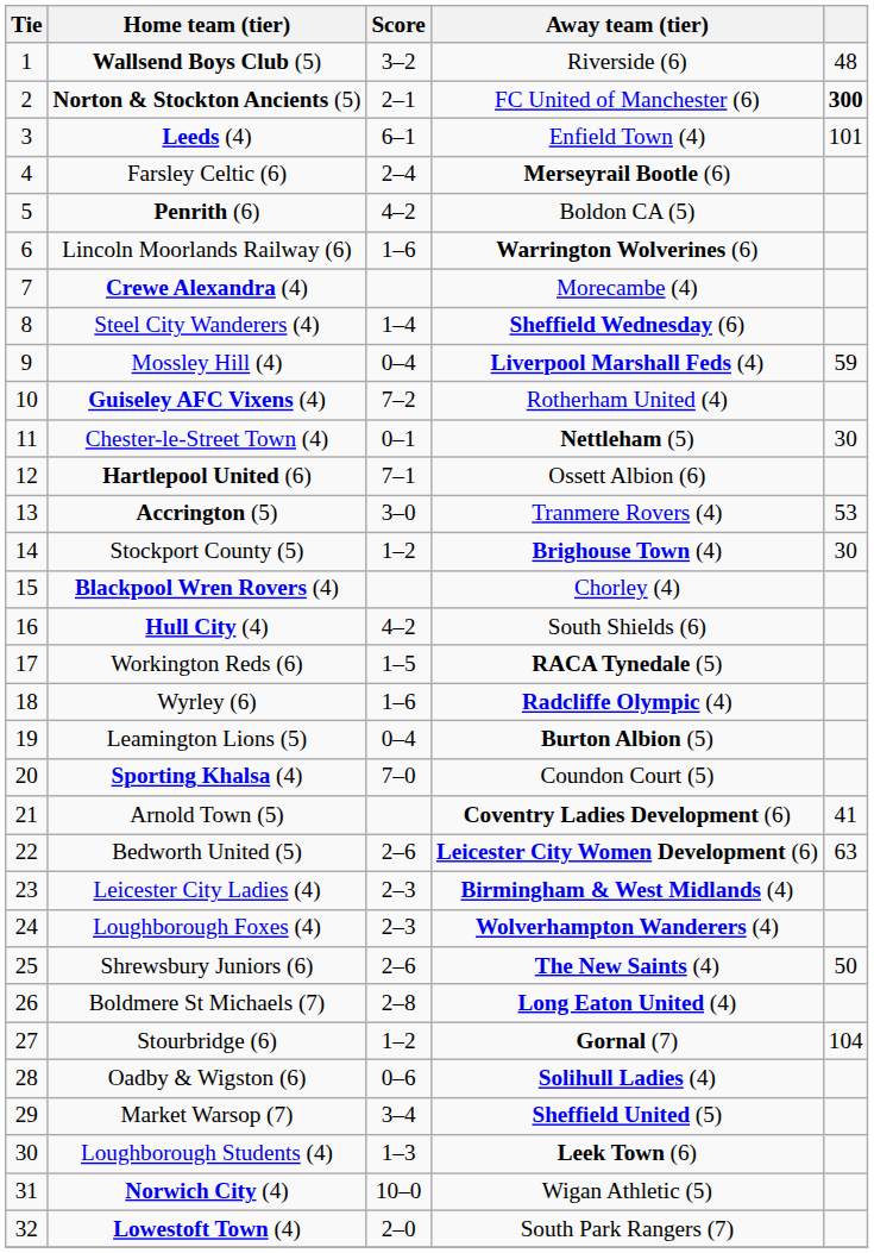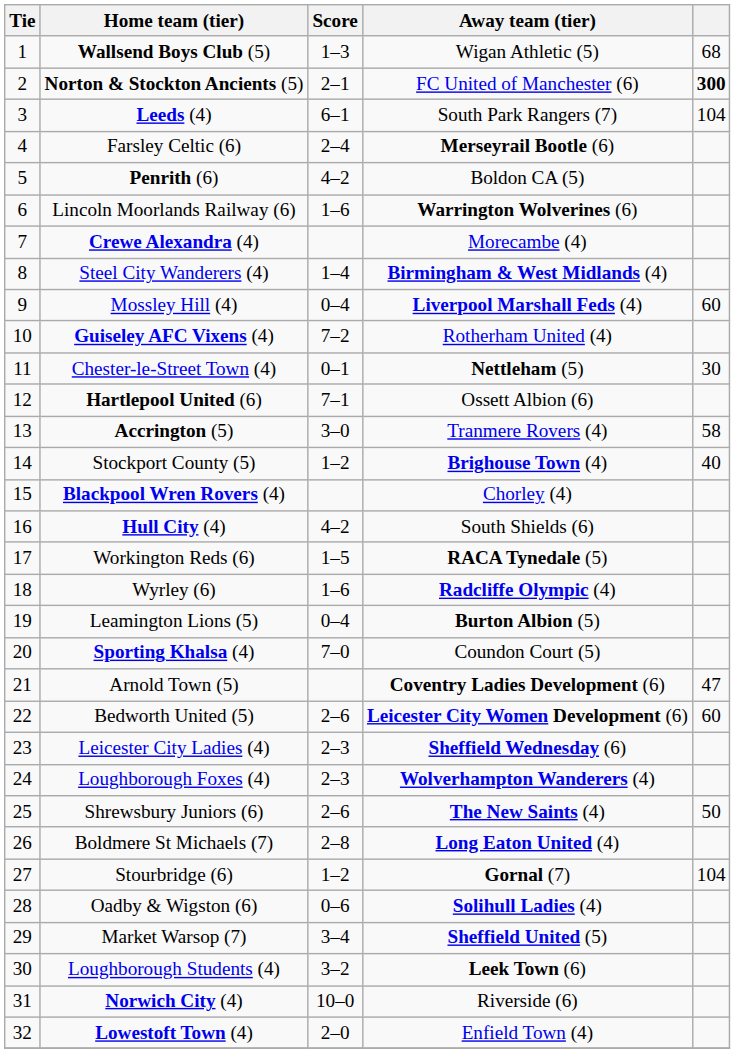Wallsend Boys Club (5) | Score: 3–2 -> 1–3
Wallsend Boys Club (5) | Away team (tier): Riverside (6) -> Wigan Athletic (5)
Wallsend Boys Club (5) | column 5: 48 -> 68
Leeds (4) | Away team (tier): Enfield Town (4) -> South Park Rangers (7)
Leeds (4) | column 5: 101 -> 104
Steel City Wanderers (4) | Away team (tier): Sheffield Wednesday (6) -> Birmingham & West Midlands (4)
Mossley Hill (4) | column 5: 59 -> 60
Accrington (5) | column 5: 53 -> 58
Stockport County (5) | column 5: 30 -> 40
Arnold Town (5) | column 5: 41 -> 47
Bedworth United (5) | column 5: 63 -> 60
Leicester City Ladies (4) | Away team (tier): Birmingham & West Midlands (4) -> Sheffield Wednesday (6)
Loughborough Students (4) | Score: 1–3 -> 3–2
Norwich City (4) | Away team (tier): Wigan Athletic (5) -> Riverside (6)
Lowestoft Town (4) | Away team (tier): South Park Rangers (7) -> Enfield Town (4)
